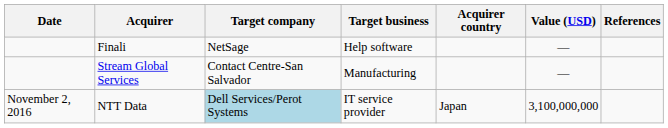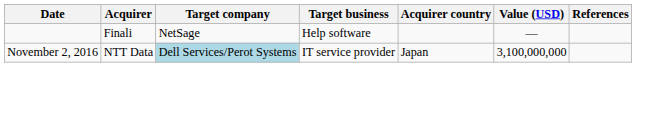- row: Stream Global Services | Contact Centre-San Salvador | Manufacturing | —
